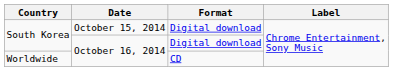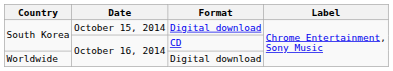South Korea / October 16, 2014 | Format: Digital download -> CD
Worldwide | Format: CD -> Digital download
